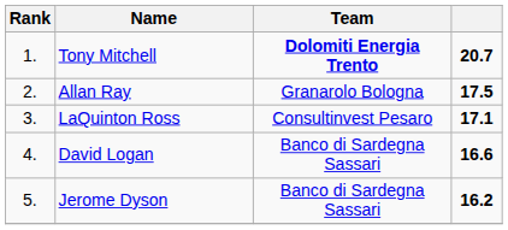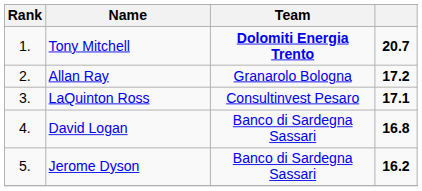Allan Ray | column 4: 17.5 -> 17.2
David Logan | column 4: 16.6 -> 16.8
